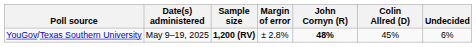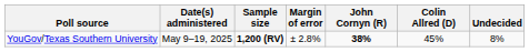YouGov/Texas Southern University | John Cornyn (R): 48% -> 38%
YouGov/Texas Southern University | Undecided: 6% -> 8%
